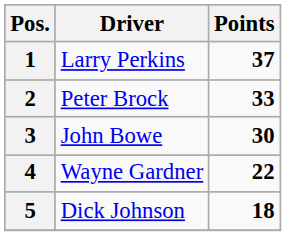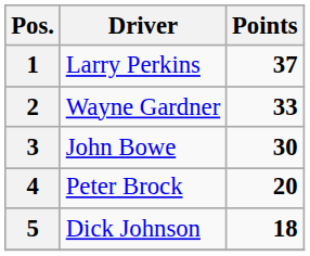2 | Driver: Peter Brock -> Wayne Gardner
4 | Driver: Wayne Gardner -> Peter Brock
4 | Points: 22 -> 20
